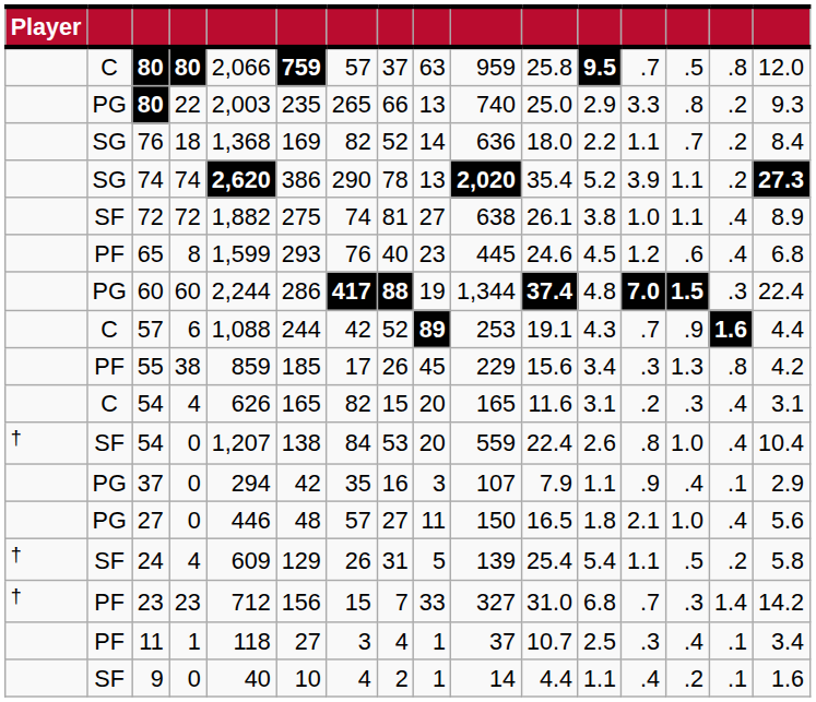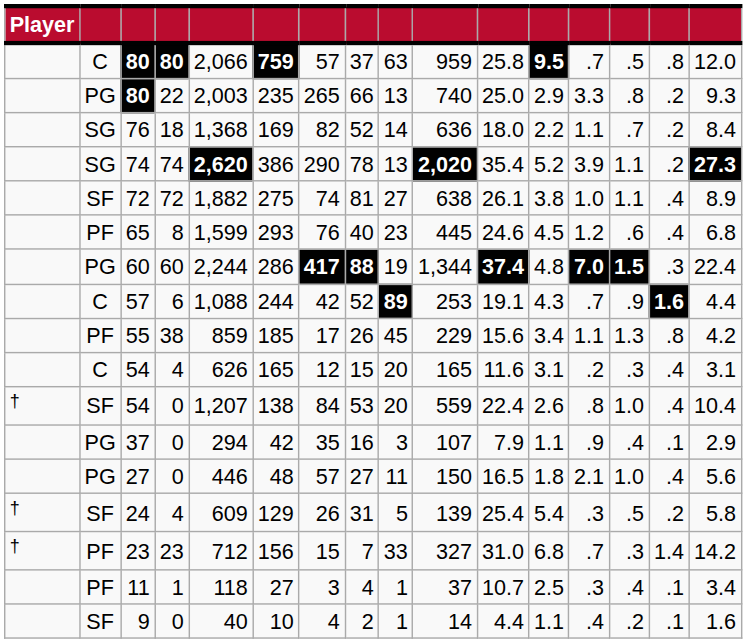55 | column 13: .3 -> 1.1
54 / 4 | column 7: 82 -> 12
24 | column 13: 1.1 -> .3
